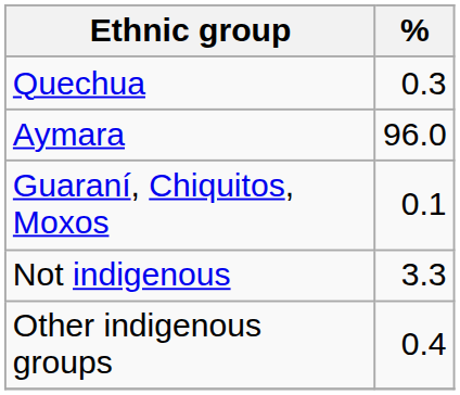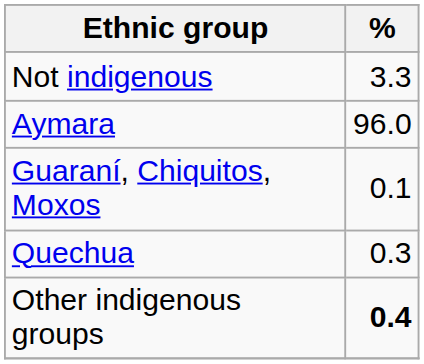rows swapped: Quechua <-> Not indigenous
Other indigenous groups | %: normal -> bold
